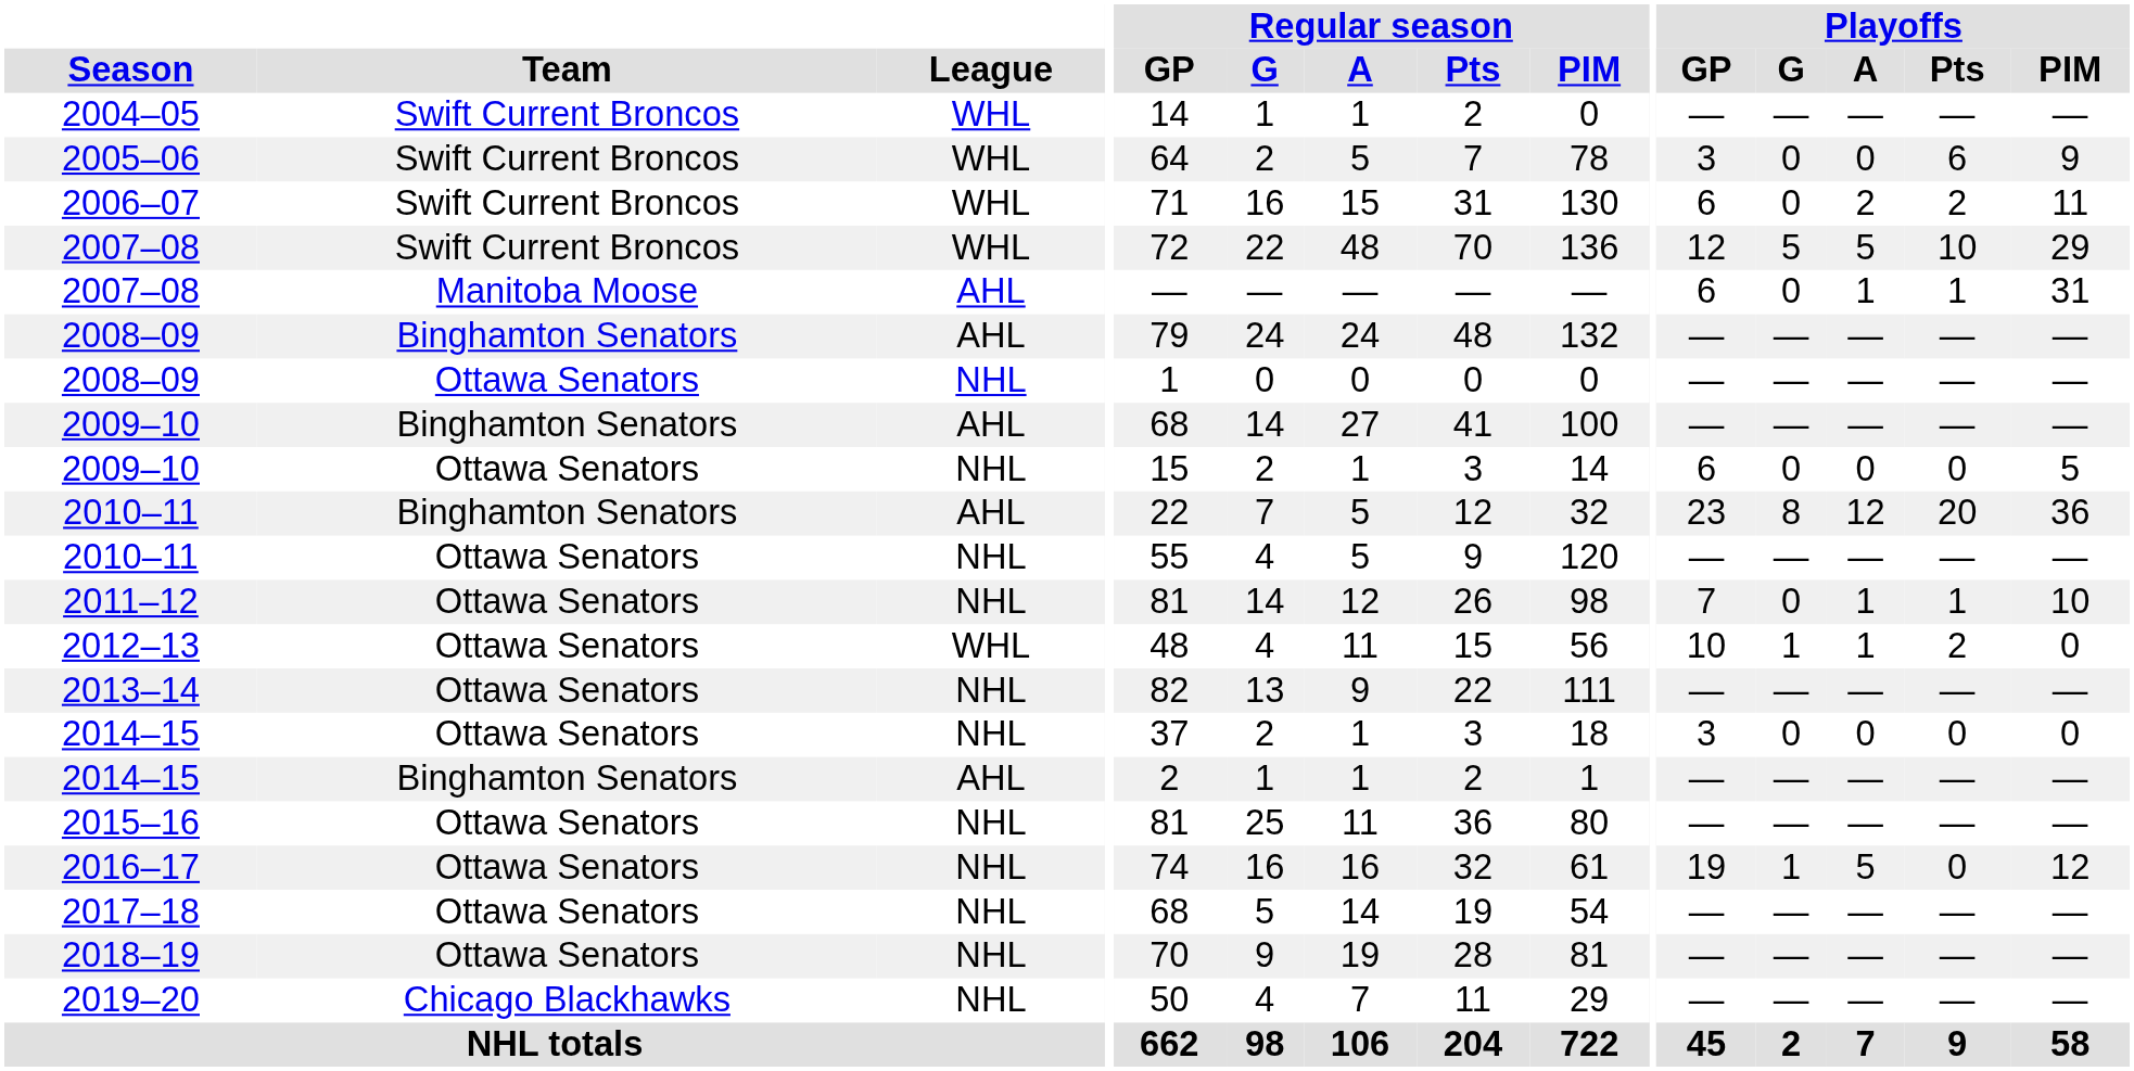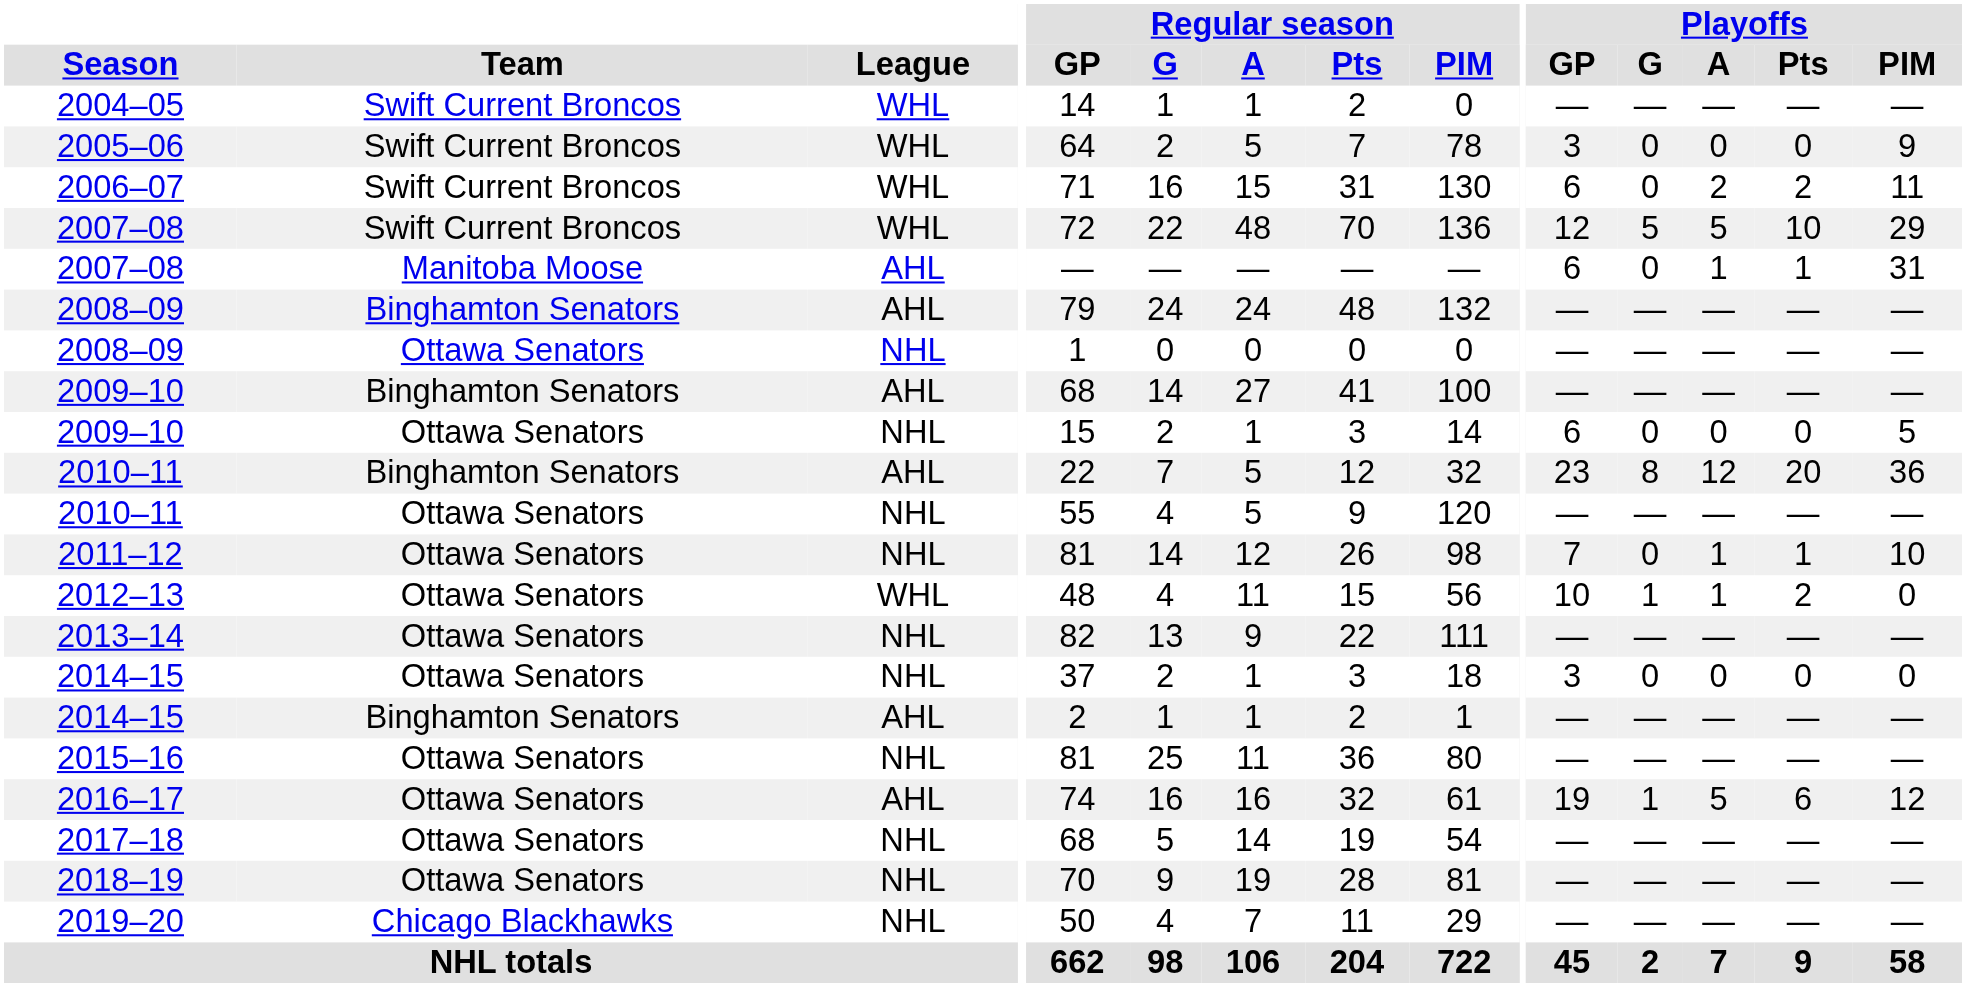2005–06 | Playoffs / Pts: 6 -> 0
2016–17 | League: NHL -> AHL
2016–17 | Playoffs / Pts: 0 -> 6
